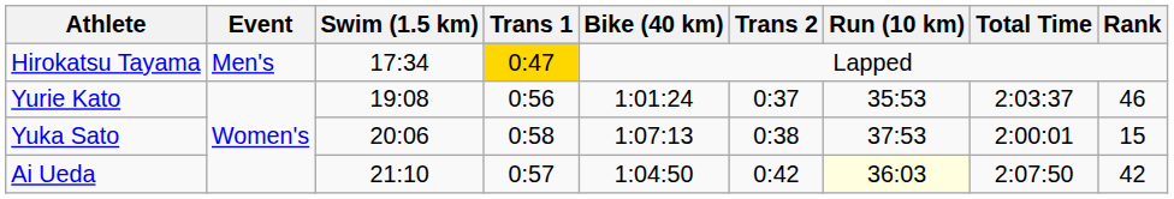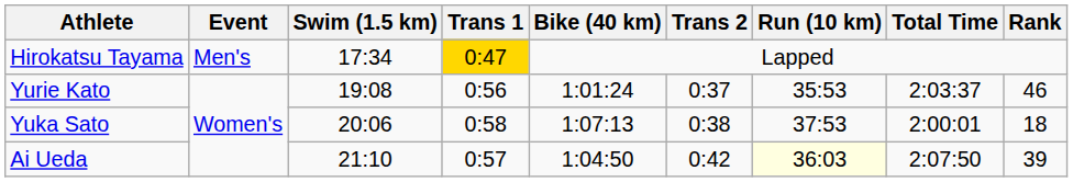Yuka Sato | Rank: 15 -> 18
Ai Ueda | Rank: 42 -> 39
